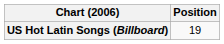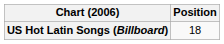US Hot Latin Songs (Billboard) | Position: 19 -> 18
